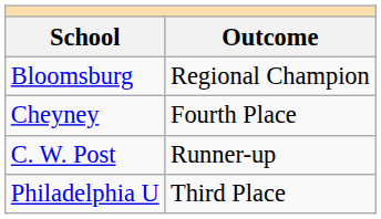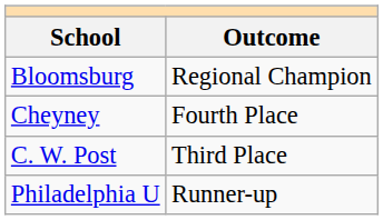C. W. Post | Outcome: Runner-up -> Third Place
Philadelphia U | Outcome: Third Place -> Runner-up
